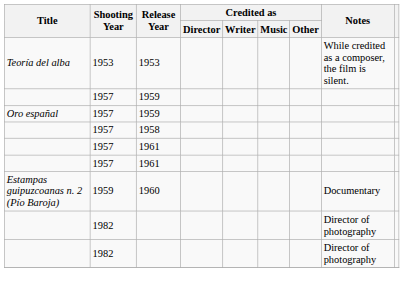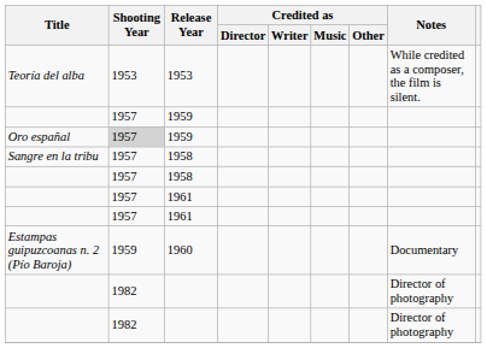Oro españal / 1959 | Shooting Year: no background -> lightgrey background
+ row: Sangre en la tribu | 1957 | 1958
